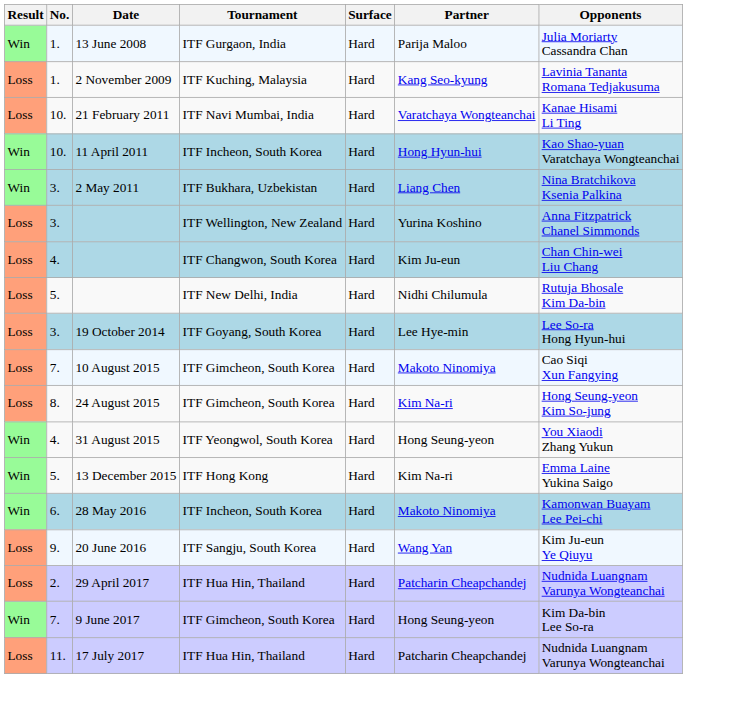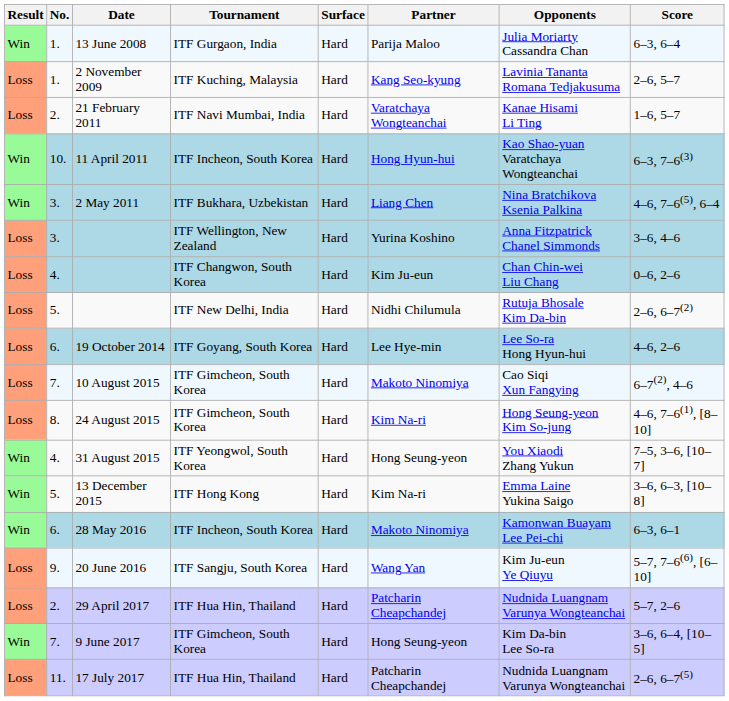+ column: Score | 6–3, 6–4 | 2–6, 5–7 | 1–6, 5–7 | 6–3, 7–6(3) | 4–6, 7–6(5), 6–4 | 3–6, 4–6 | 0–6, 2–6 | 2–6, 6–7(2) | 4–6, 2–6 | 6–7(2), 4–6 | 4–6, 7–6(1), [8–10] | 7–5, 3–6, [10–7] | 3–6, 6–3, [10–8] | 6–3, 6–1 | 5–7, 7–6(6), [6–10] | 5–7, 2–6 | 3–6, 6–4, [10–5] | 2–6, 6–7(5)
21 February 2011 | No.: 10. -> 2.
19 October 2014 | No.: 3. -> 6.
